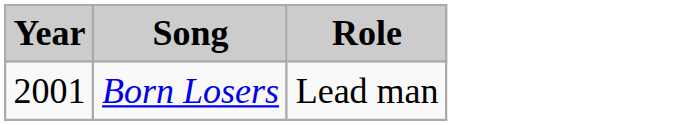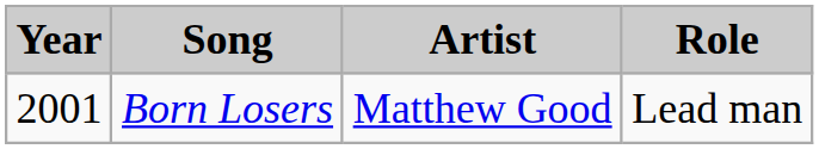+ column: Artist | Matthew Good
